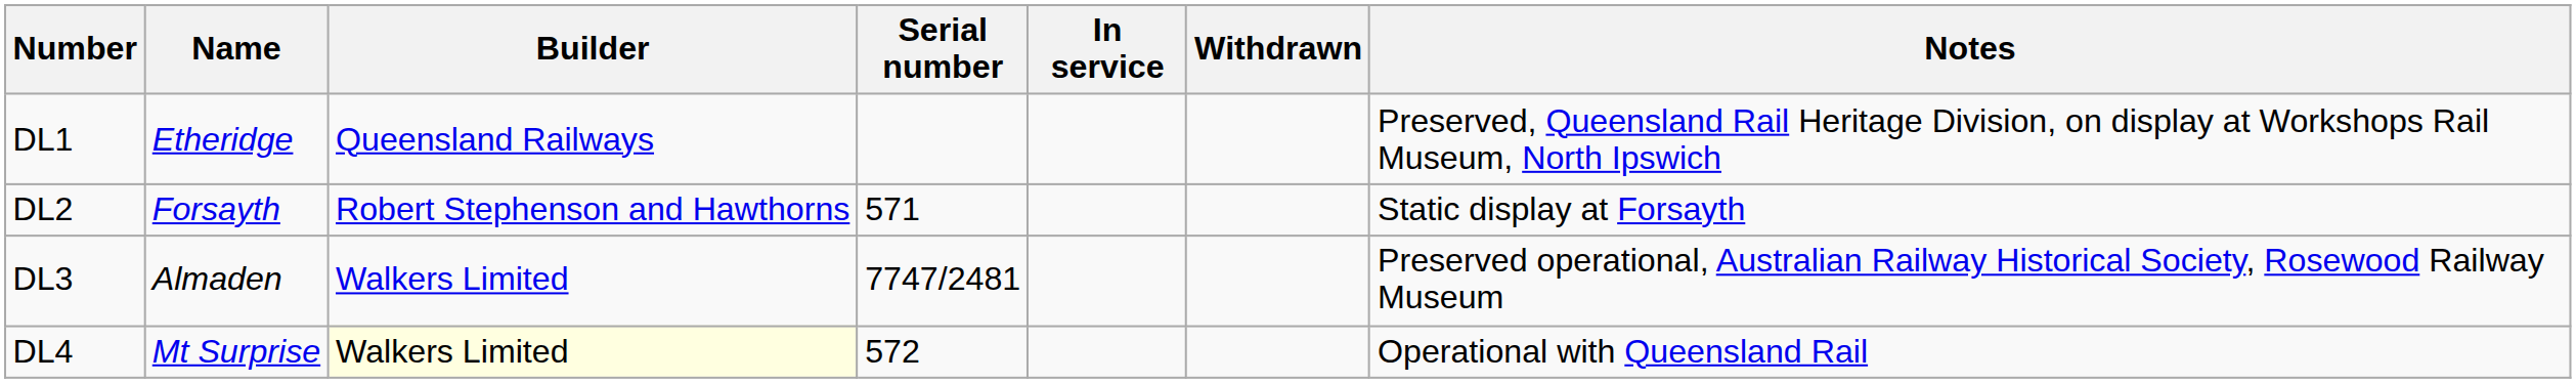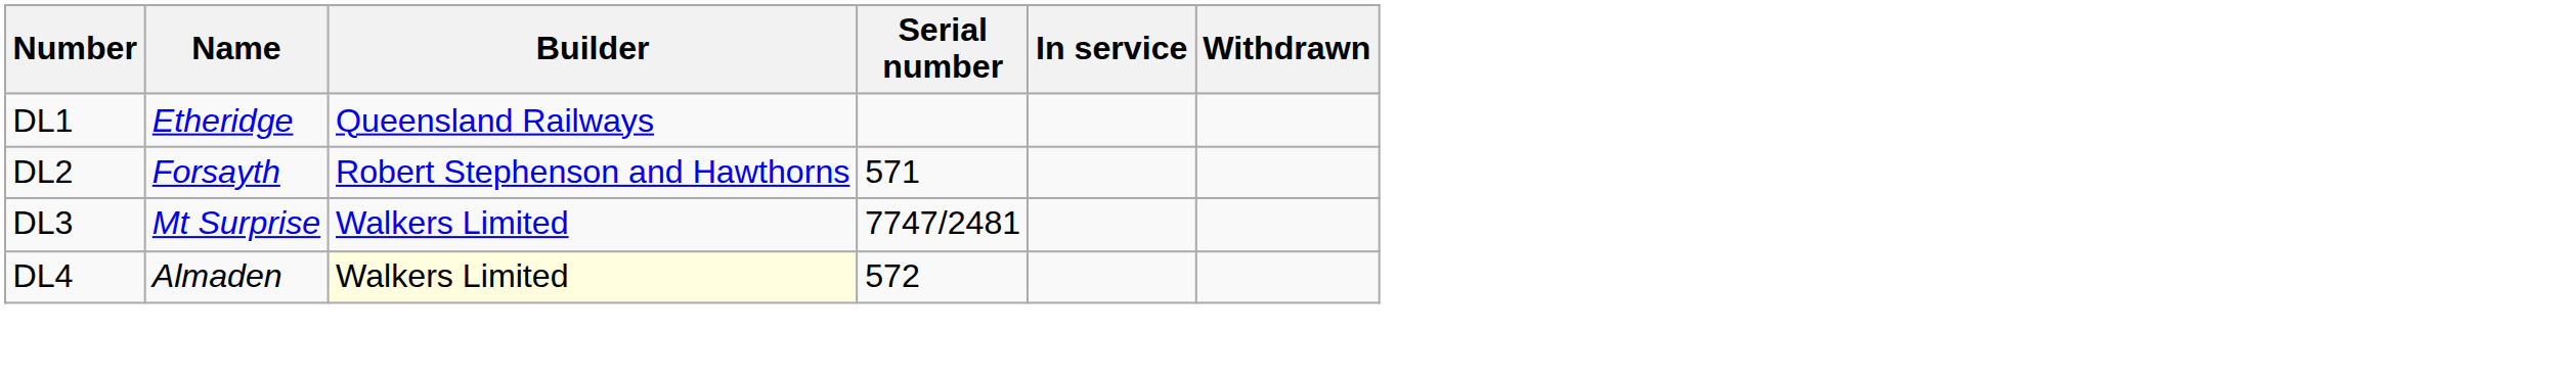- column: Notes | Preserved, Queensland Rail Heritage Division, on display at Workshops Rail Museum, North Ipswich | Static display at Forsayth | Preserved operational, Australian Railway Historical Society, Rosewood Railway Museum | Operational with Queensland Rail
DL3 | Name: Almaden -> Mt Surprise
DL4 | Name: Mt Surprise -> Almaden
